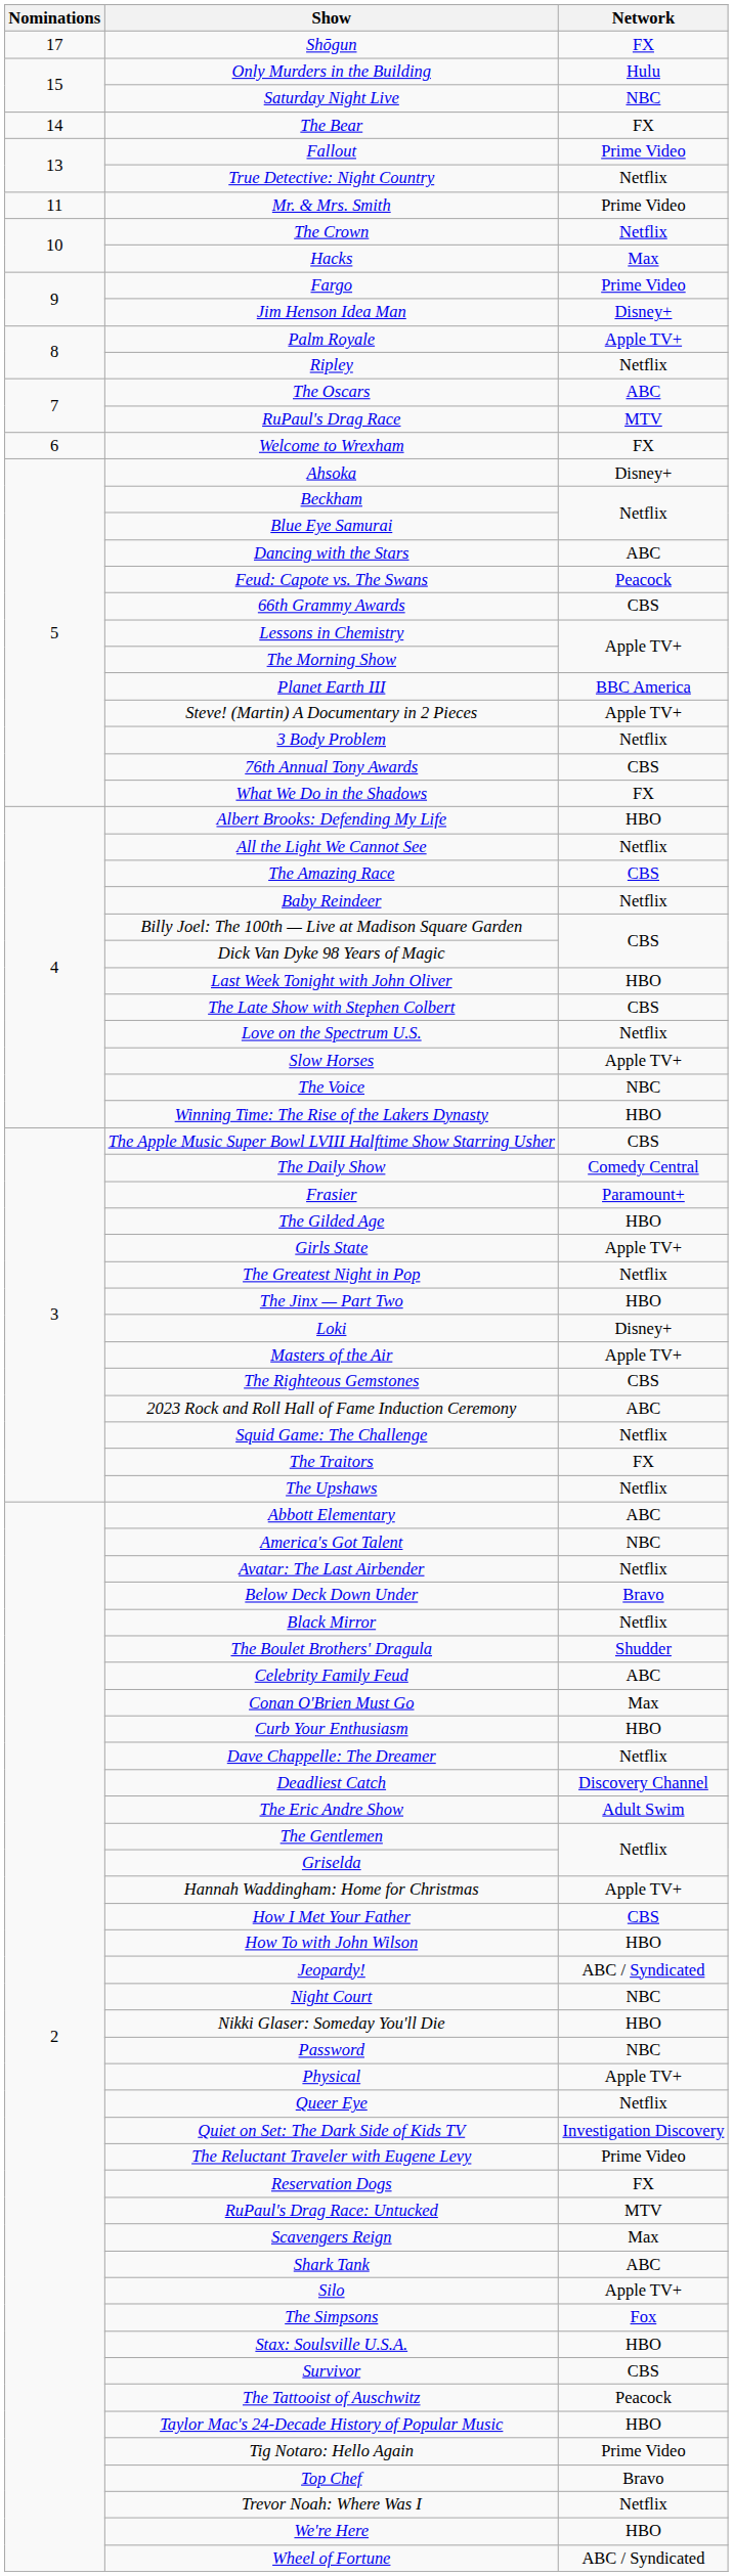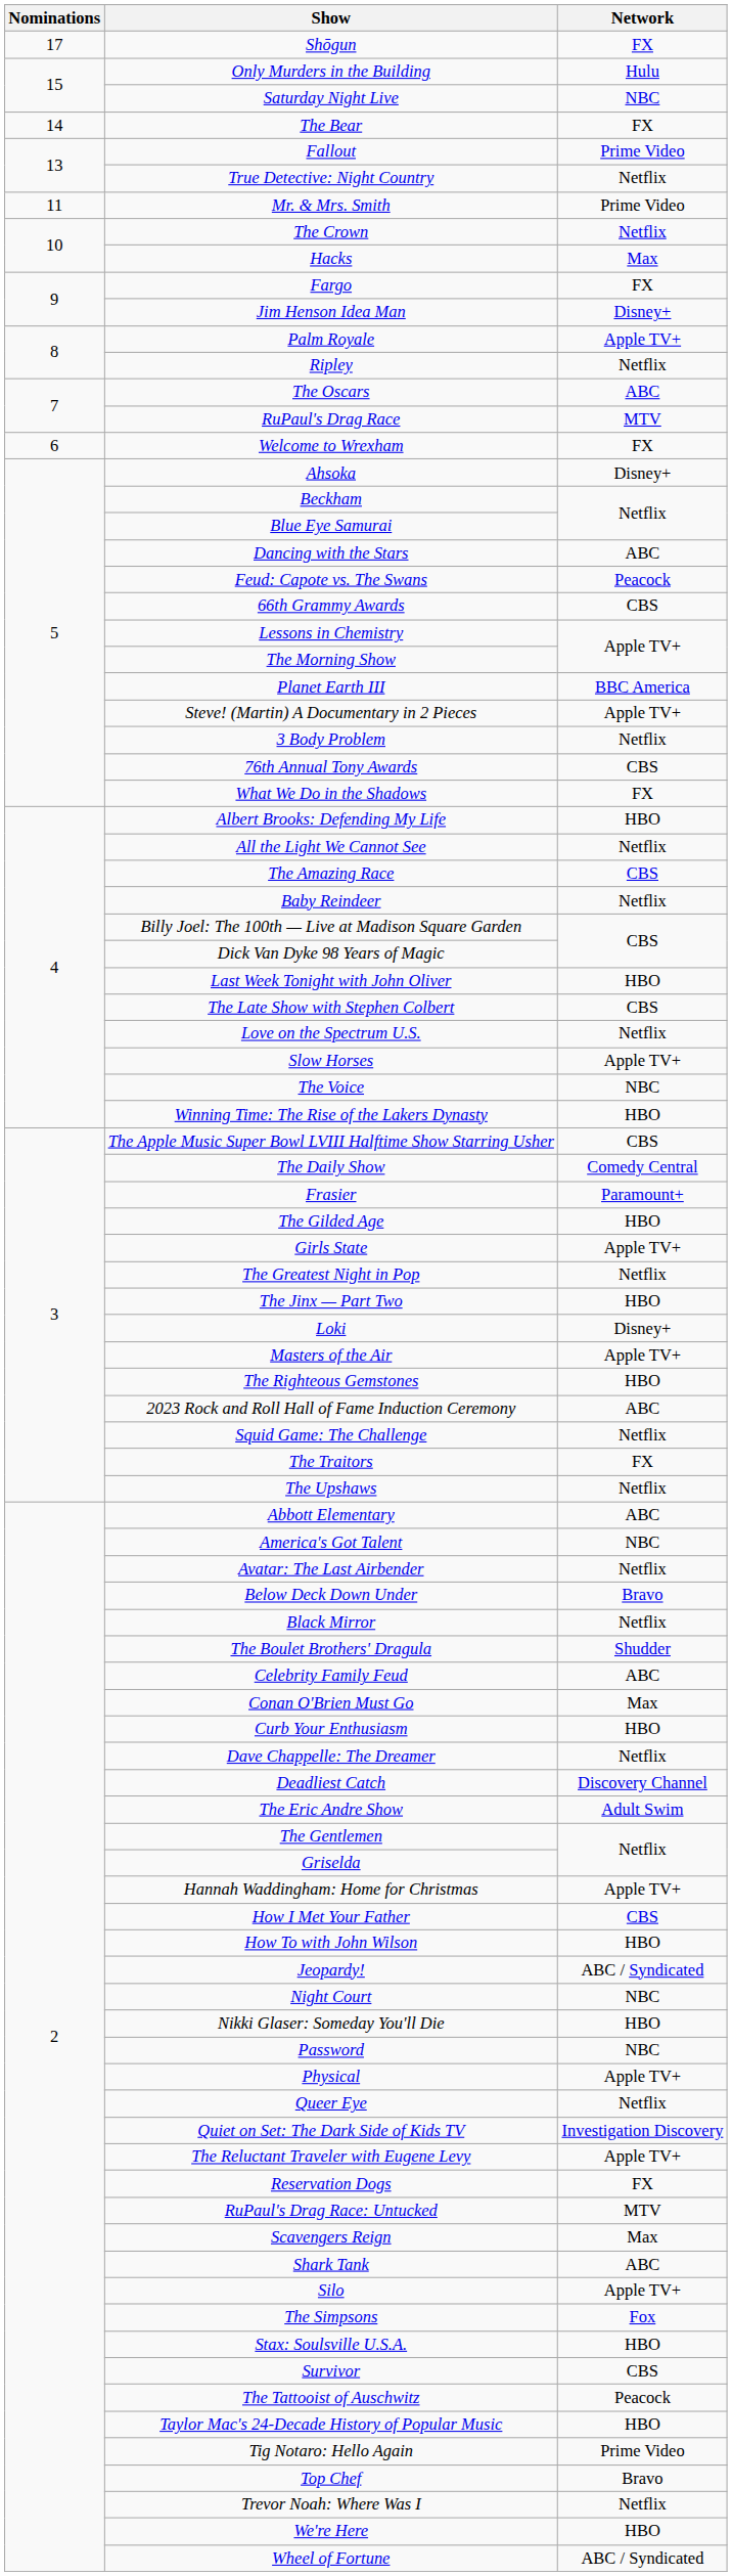Fargo | Network: Prime Video -> FX
The Righteous Gemstones | Network: CBS -> HBO
The Reluctant Traveler with Eugene Levy | Network: Prime Video -> Apple TV+
